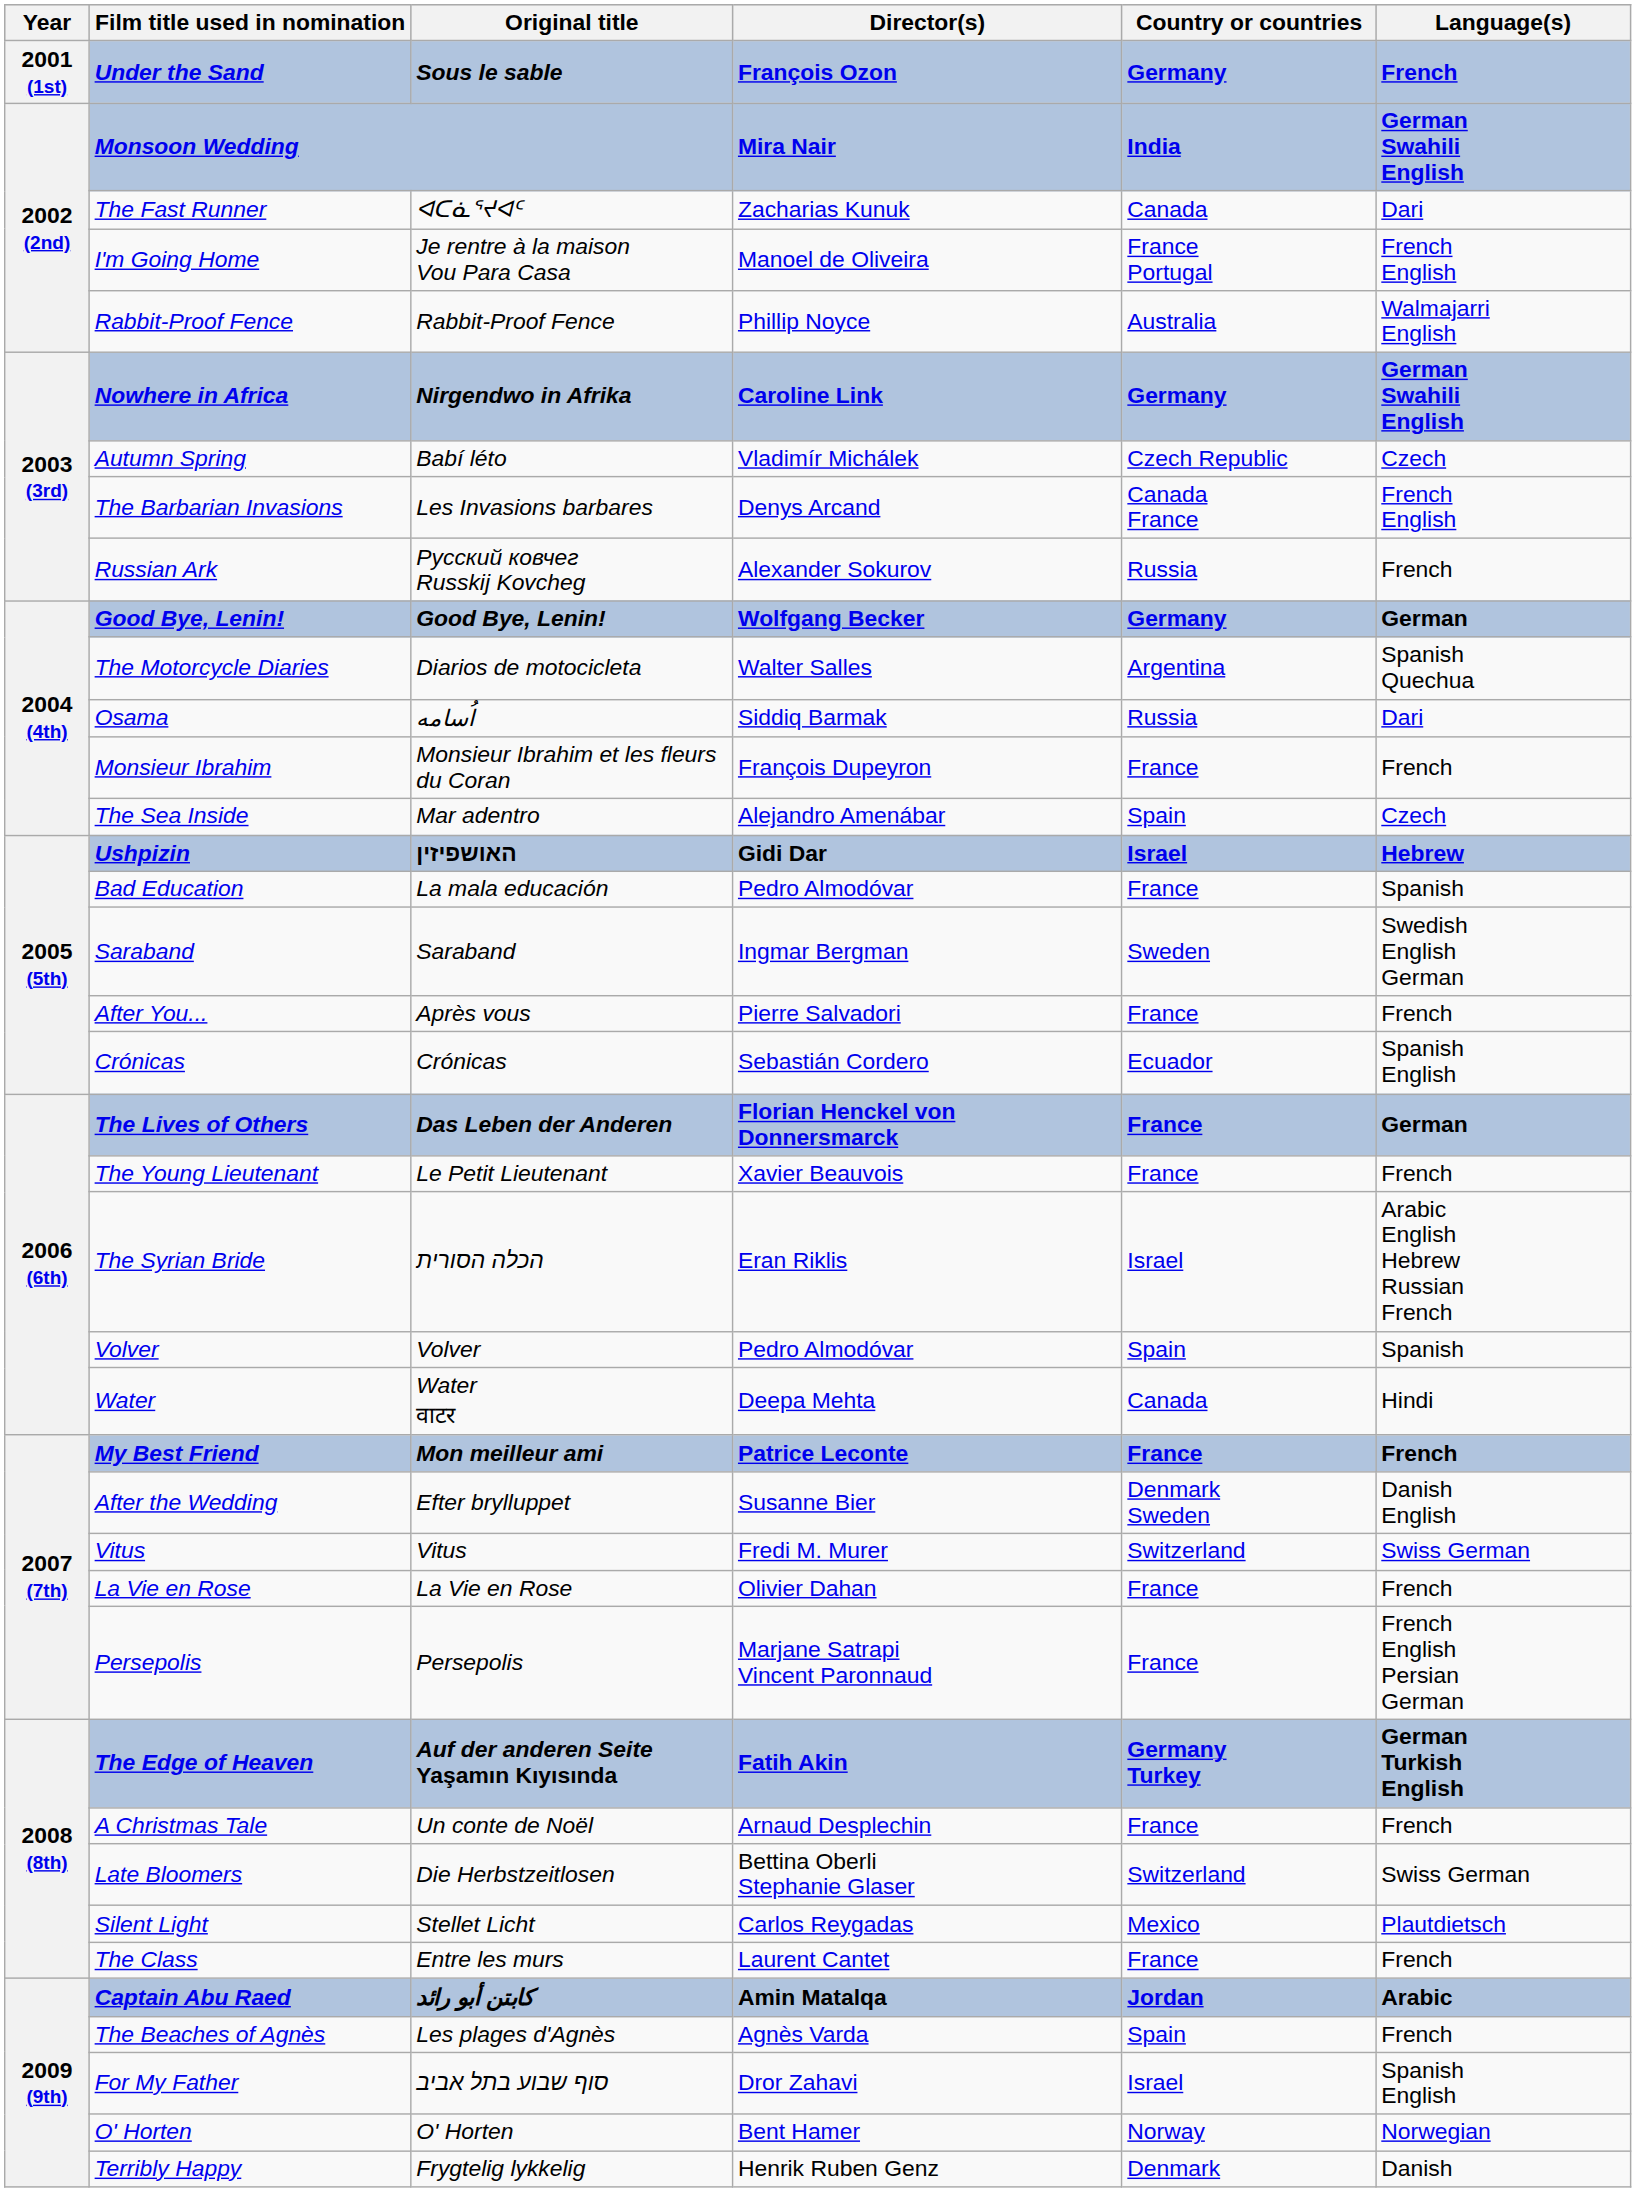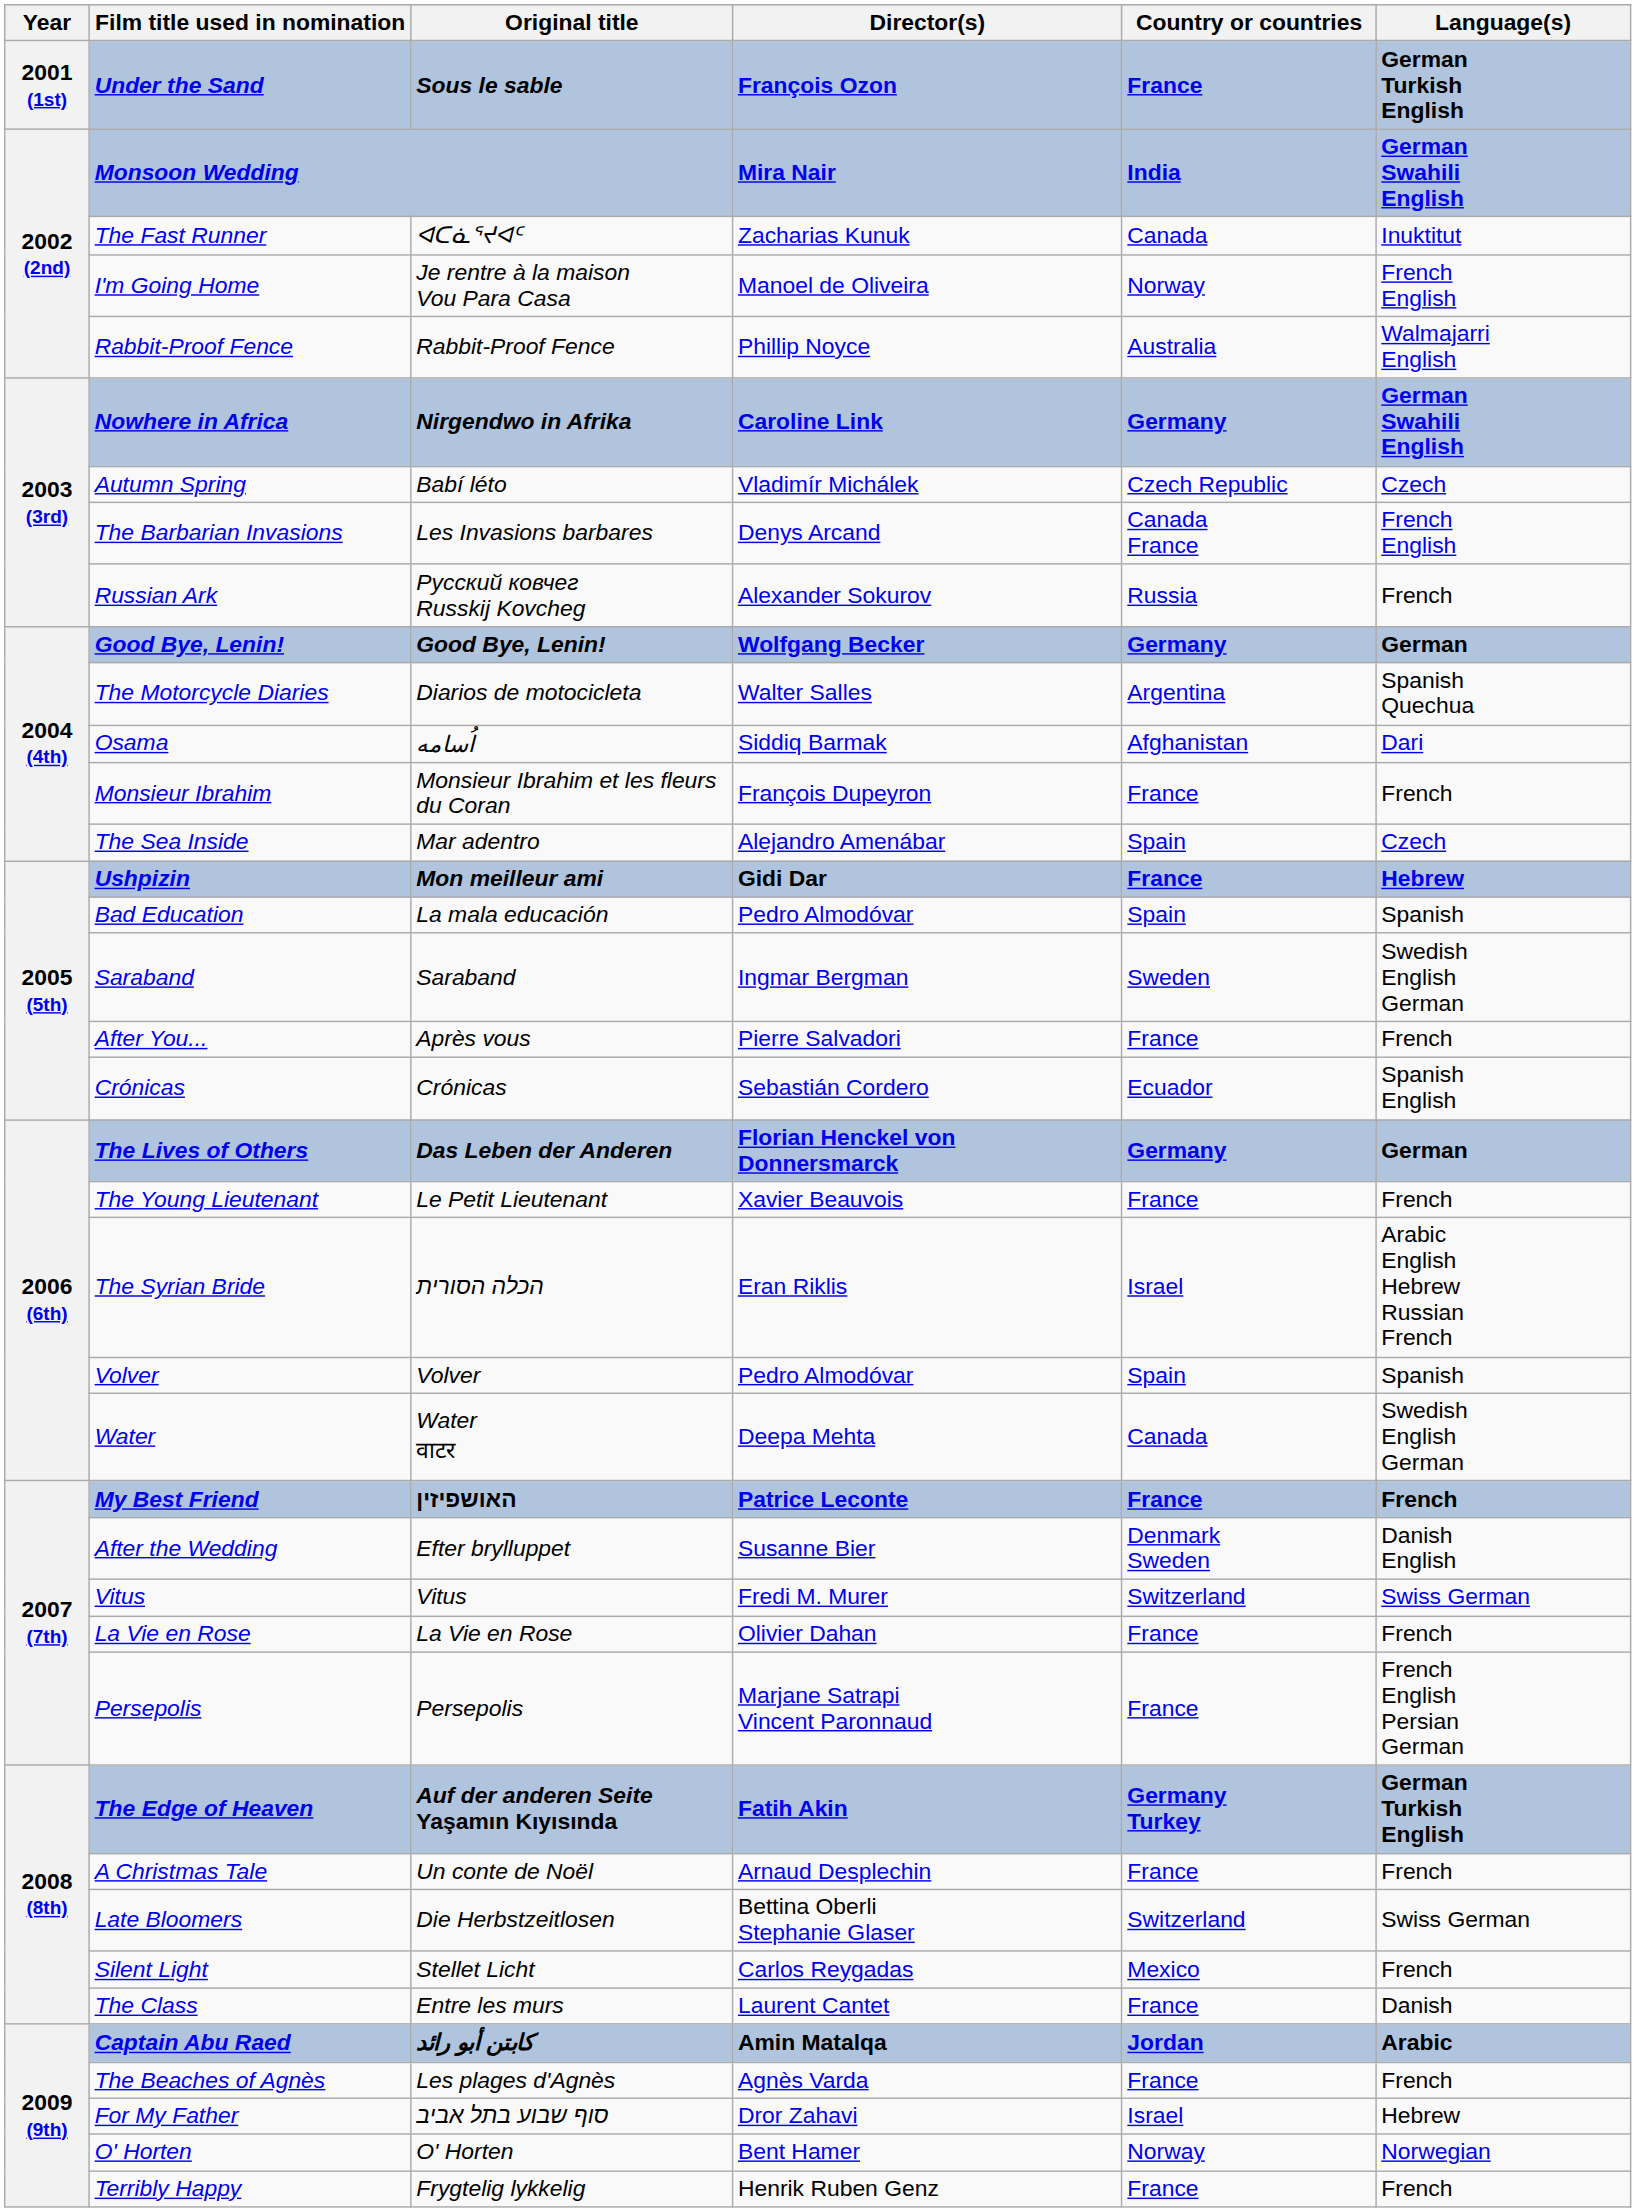Under the Sand | Country or countries: Germany -> France
Under the Sand | Language(s): French -> German Turkish English
The Fast Runner | Language(s): Dari -> Inuktitut
I'm Going Home | Country or countries: France Portugal -> Norway
Osama | Country or countries: Russia -> Afghanistan
Ushpizin | Original title: האושפיזין -> Mon meilleur ami
Ushpizin | Country or countries: Israel -> France
Bad Education | Country or countries: France -> Spain
The Lives of Others | Country or countries: France -> Germany
Water | Language(s): Hindi -> Swedish English German
My Best Friend | Original title: Mon meilleur ami -> האושפיזין
Silent Light | Language(s): Plautdietsch -> French
The Class | Language(s): French -> Danish
The Beaches of Agnès | Country or countries: Spain -> France
For My Father | Language(s): Spanish English -> Hebrew
Terribly Happy | Country or countries: Denmark -> France
Terribly Happy | Language(s): Danish -> French
